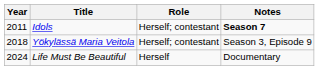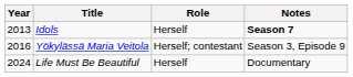Idols | Year: 2011 -> 2013
Idols | Role: Herself; contestant -> Herself
Yökylässä Maria Veitola | Year: 2018 -> 2016
